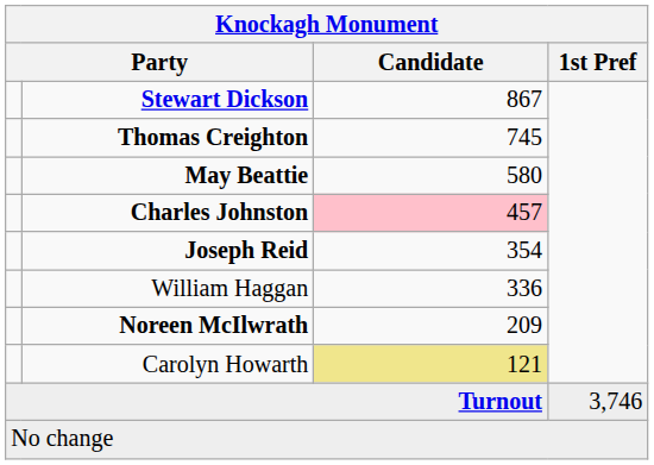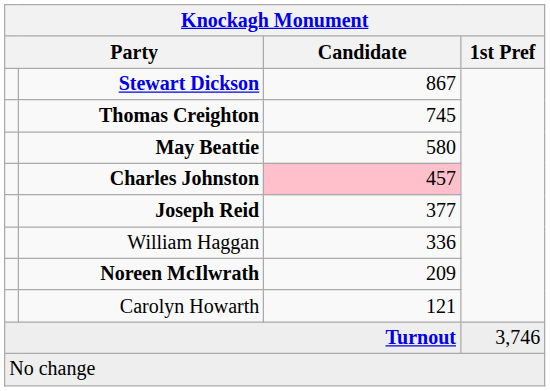Joseph Reid | Candidate: 354 -> 377
Carolyn Howarth | Candidate: khaki background -> no background
